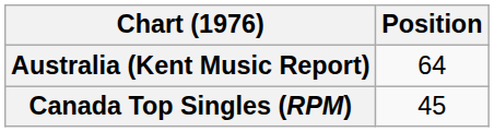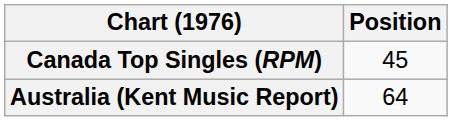rows swapped: Australia (Kent Music Report) <-> Canada Top Singles (RPM)
